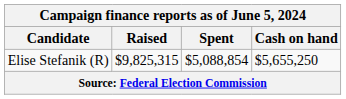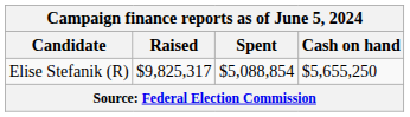Elise Stefanik (R) | Raised: $9,825,315 -> $9,825,317
